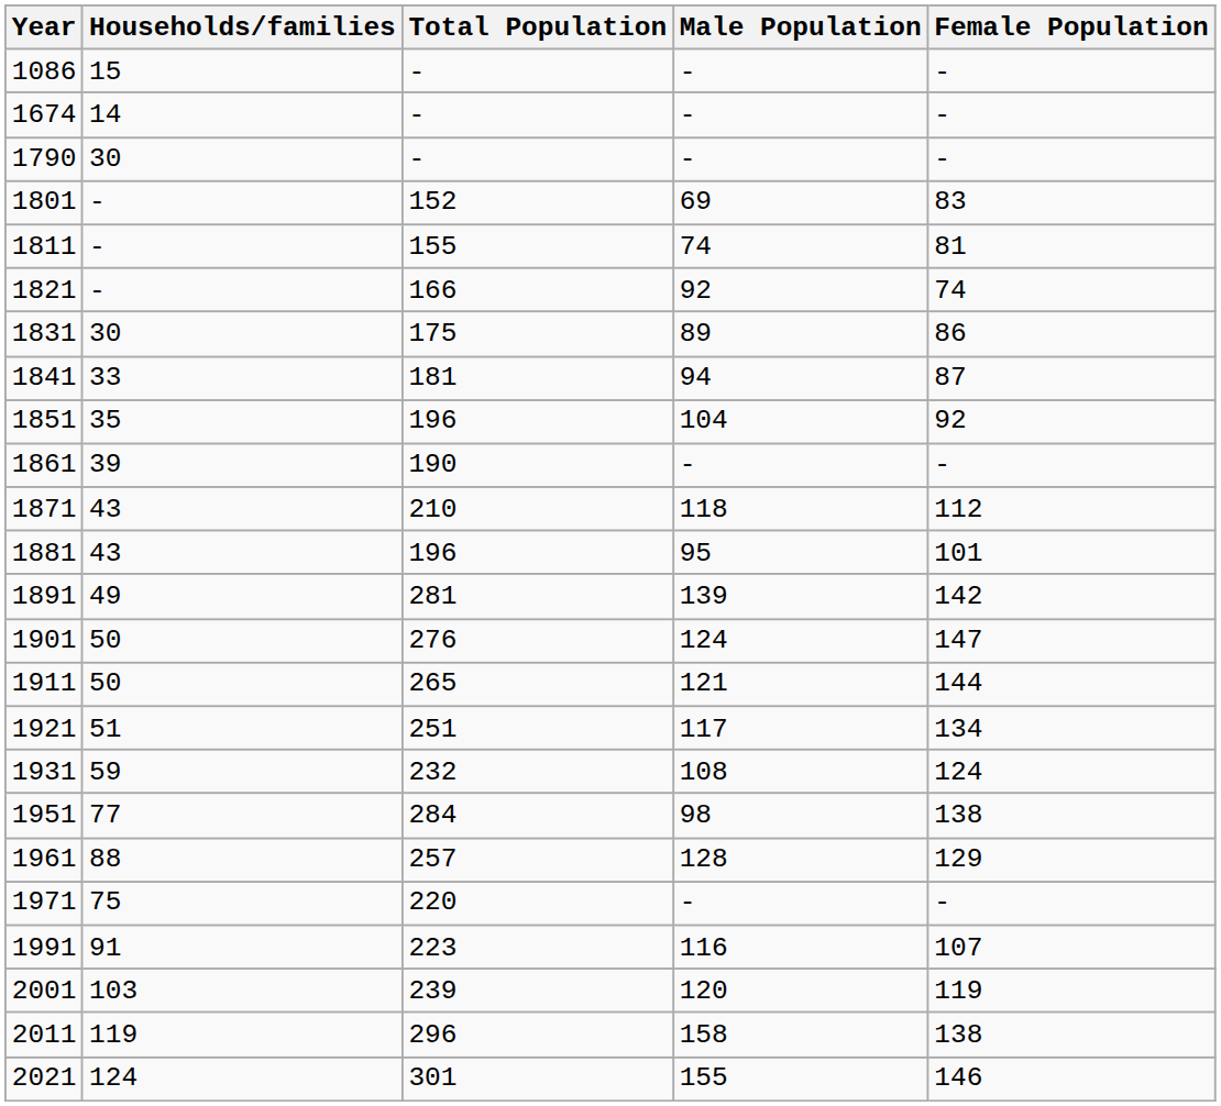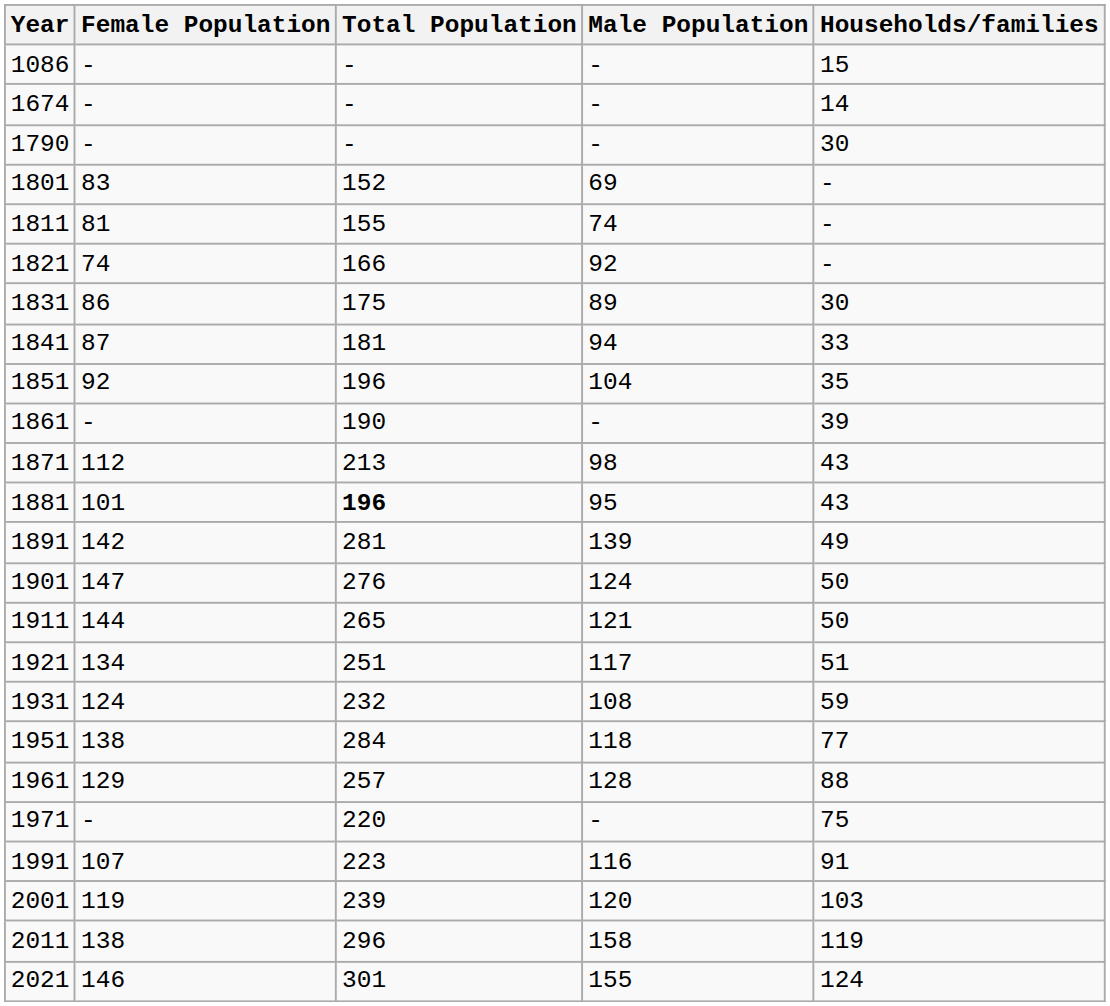columns swapped: Households/families <-> Female Population
1871 | Total Population: 210 -> 213
1871 | Male Population: 118 -> 98
1881 | Total Population: normal -> bold
1951 | Male Population: 98 -> 118
